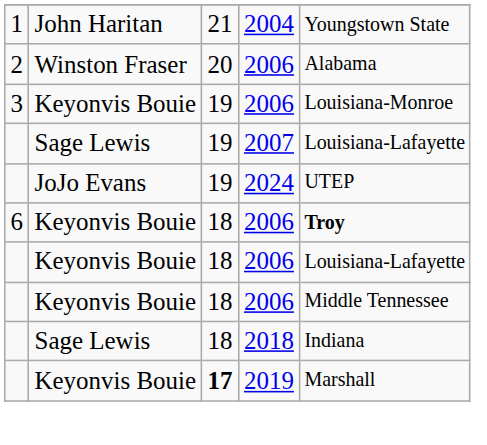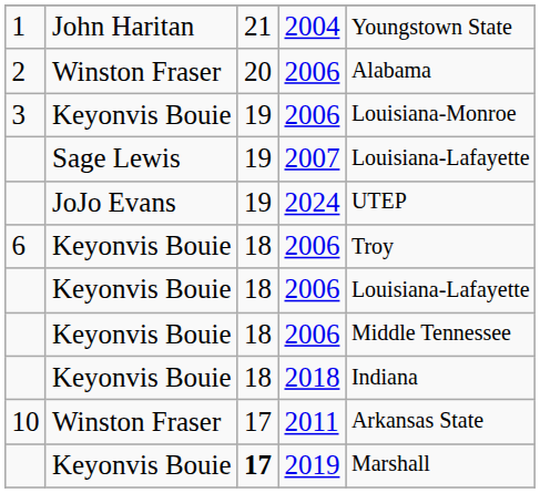6 / 2006 | column 5: bold -> normal
2018 | column 2: Sage Lewis -> Keyonvis Bouie
+ row: 10 | Winston Fraser | 17 | 2011 | Arkansas State
